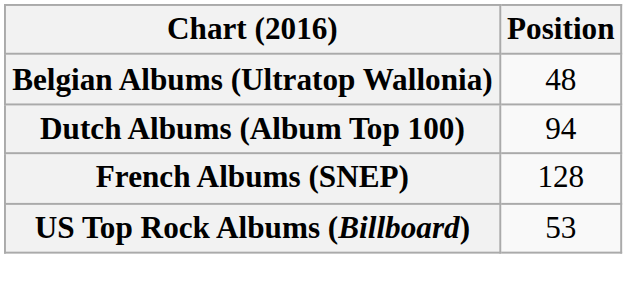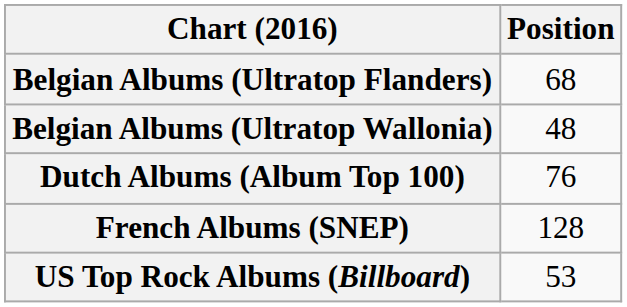+ row: Belgian Albums (Ultratop Flanders) | 68
Dutch Albums (Album Top 100) | Position: 94 -> 76
